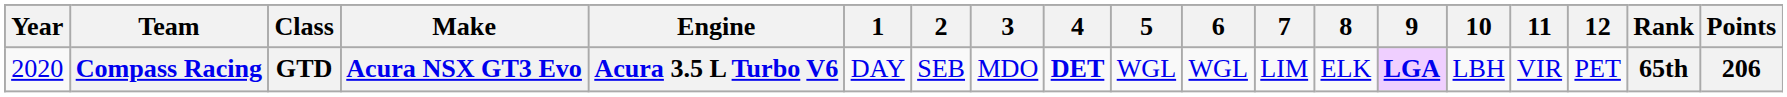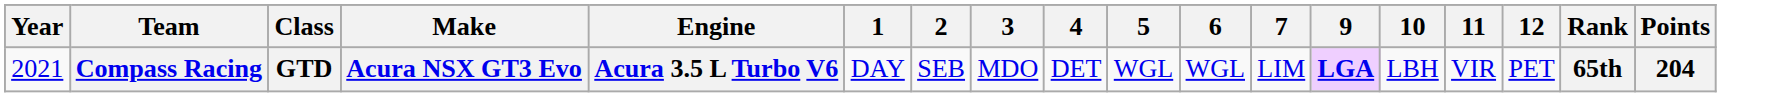- column: 8 | ELK
Compass Racing | Year: 2020 -> 2021
Compass Racing | 4: bold -> normal
Compass Racing | Points: 206 -> 204
